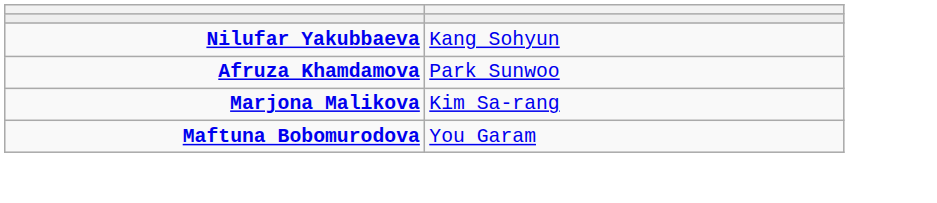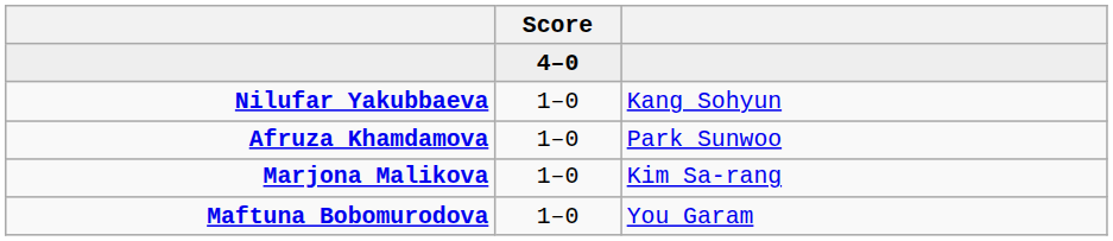+ column: Score | 4–0 | 1–0 | 1–0 | 1–0 | 1–0
